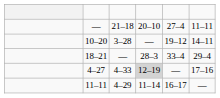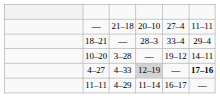rows swapped: 18–21 <-> 10–20
4–27 | column 6: normal -> bold
